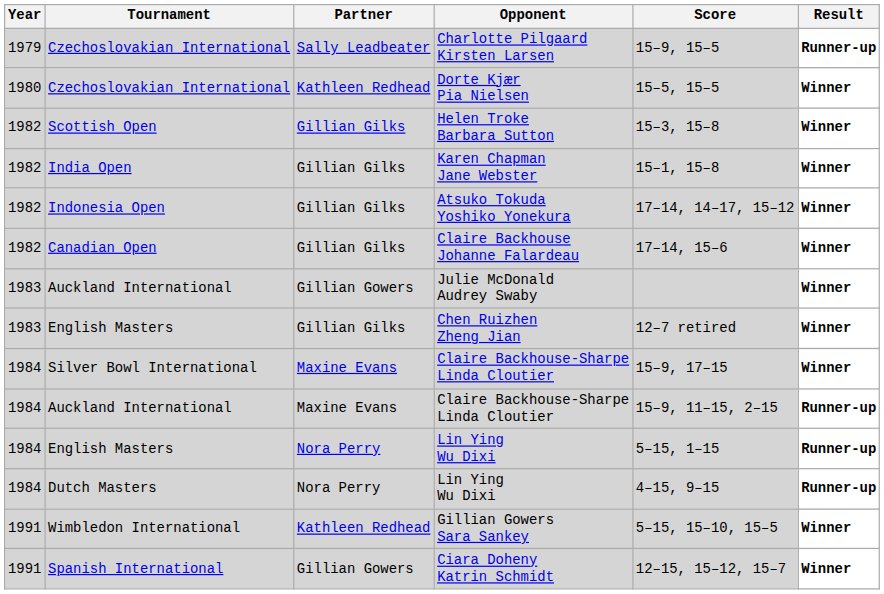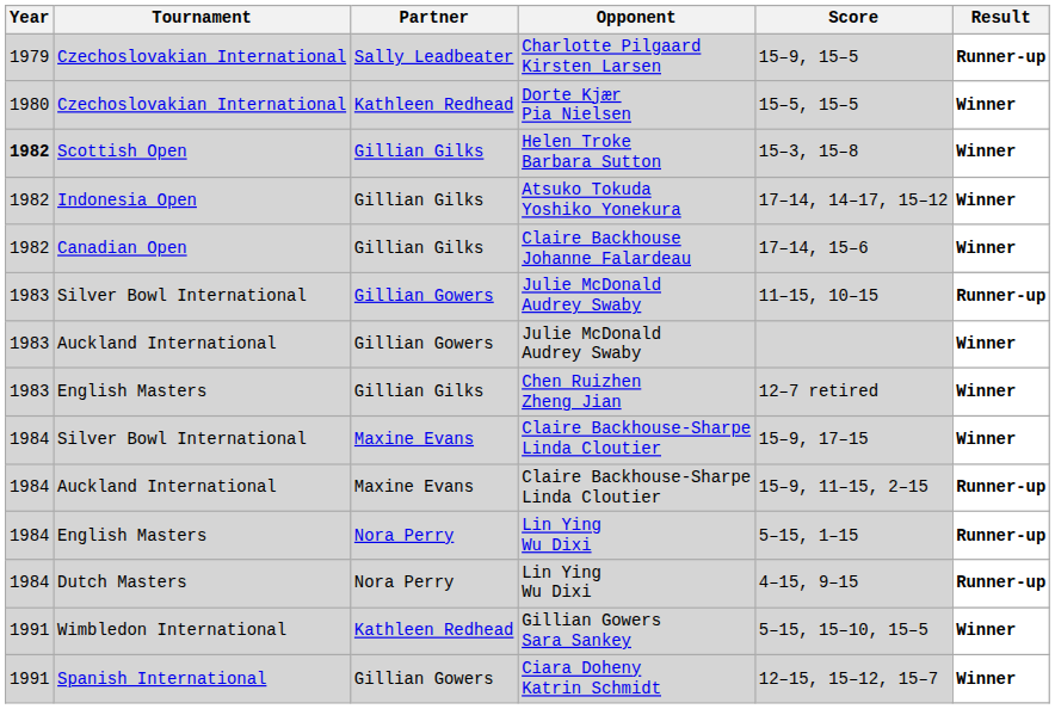Helen Troke Barbara Sutton | Year: normal -> bold
- row: 1982 | India Open | Gillian Gilks | Karen Chapman Jane Webster | 15–1, 15–8 | Winner
+ row: 1983 | Silver Bowl International | Gillian Gowers | Julie McDonald Audrey Swaby | 11–15, 10–15 | Runner-up
